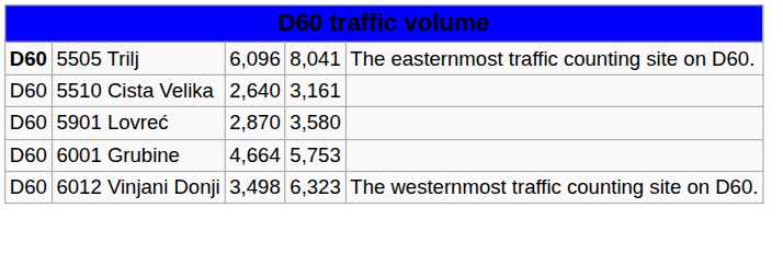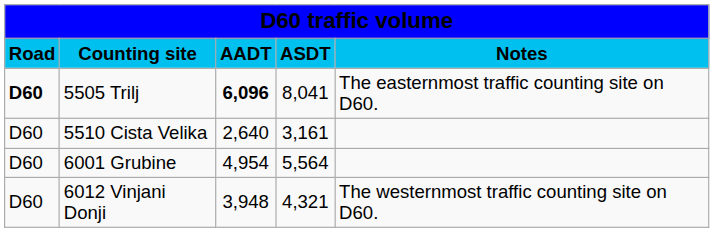+ row: Road | Counting site | AADT | ASDT | Notes
5505 Trilj | column 3: normal -> bold
- row: D60 | 5901 Lovreć | 2,870 | 3,580
6001 Grubine | column 3: 4,664 -> 4,954
6001 Grubine | column 4: 5,753 -> 5,564
6012 Vinjani Donji | column 3: 3,498 -> 3,948
6012 Vinjani Donji | column 4: 6,323 -> 4,321
